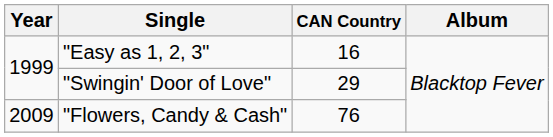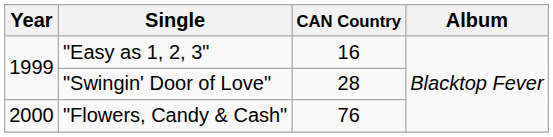"Swingin' Door of Love" | CAN Country: 29 -> 28
"Flowers, Candy & Cash" | Year: 2009 -> 2000
